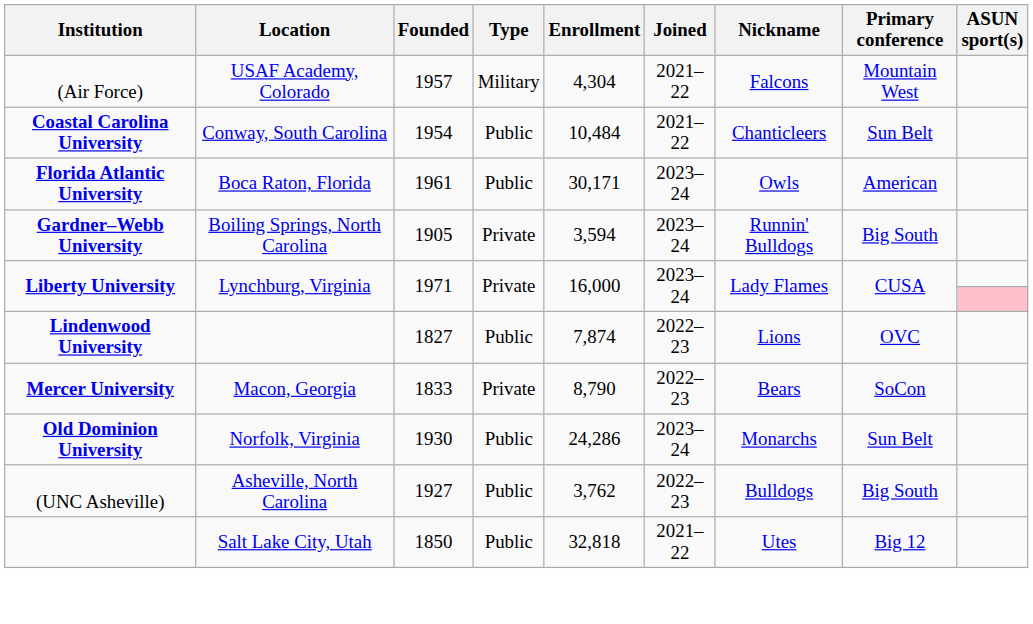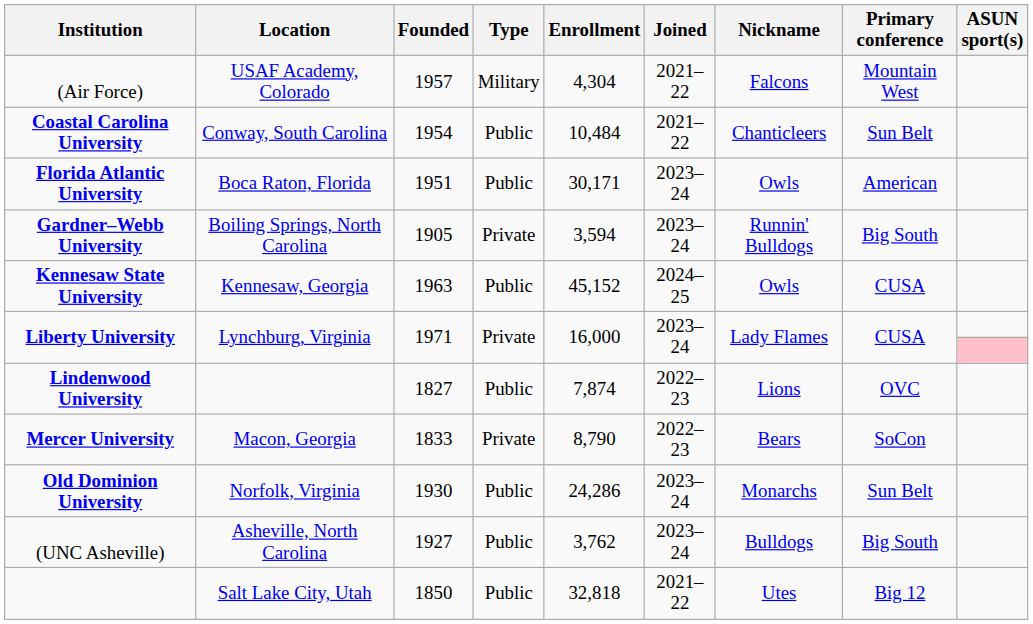Florida Atlantic University | Founded: 1961 -> 1951
+ row: Kennesaw State University | Kennesaw, Georgia | 1963 | Public | 45,152 | 2024–25 | Owls | CUSA
(UNC Asheville) | Joined: 2022–23 -> 2023–24
